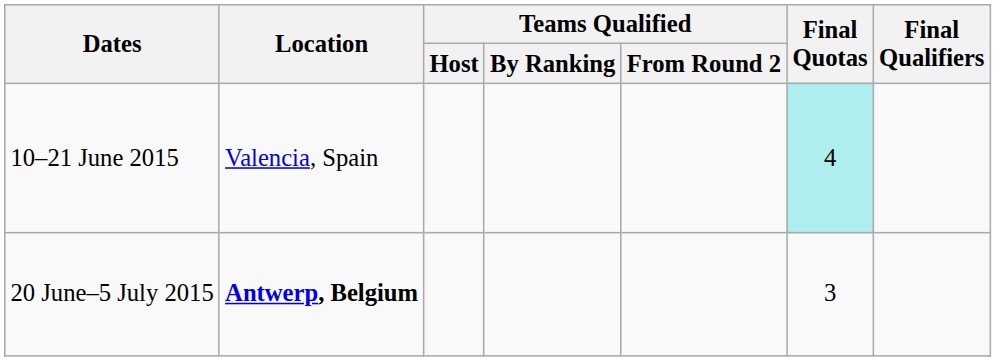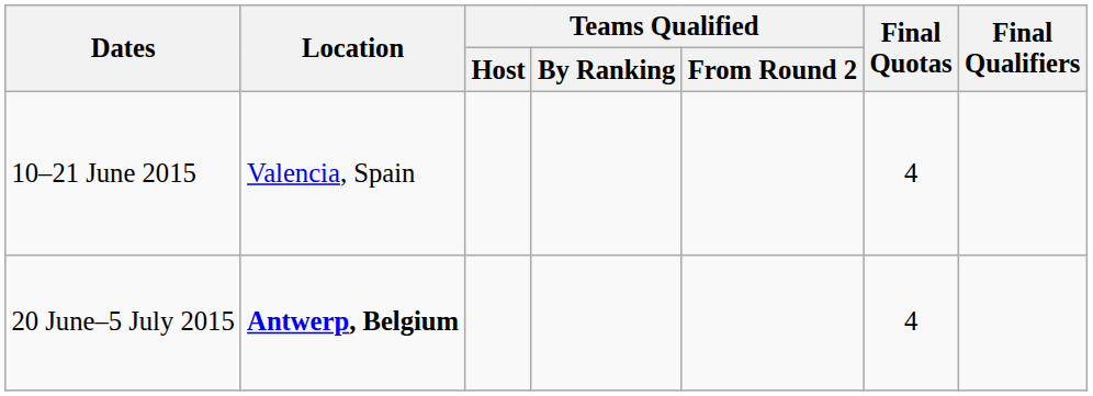10–21 June 2015 | Final Quotas: paleturquoise background -> no background
20 June–5 July 2015 | Final Quotas: 3 -> 4
